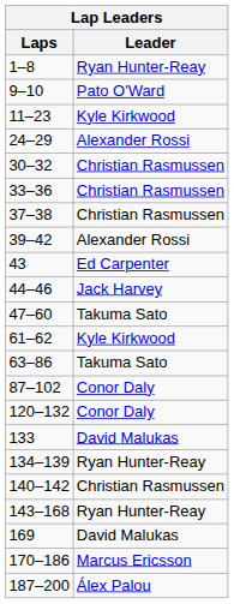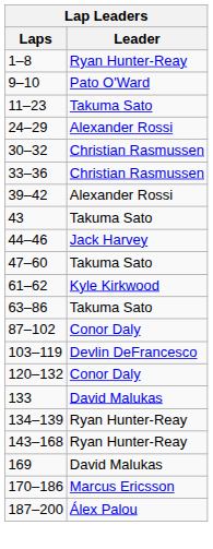11–23 | Leader: Kyle Kirkwood -> Takuma Sato
- row: 37–38 | Christian Rasmussen
43 | Leader: Ed Carpenter -> Takuma Sato
+ row: 103–119 | Devlin DeFrancesco
- row: 140–142 | Christian Rasmussen
